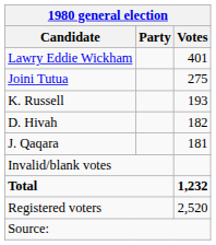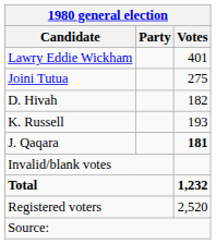rows swapped: K. Russell <-> D. Hivah
J. Qaqara | Votes: normal -> bold
